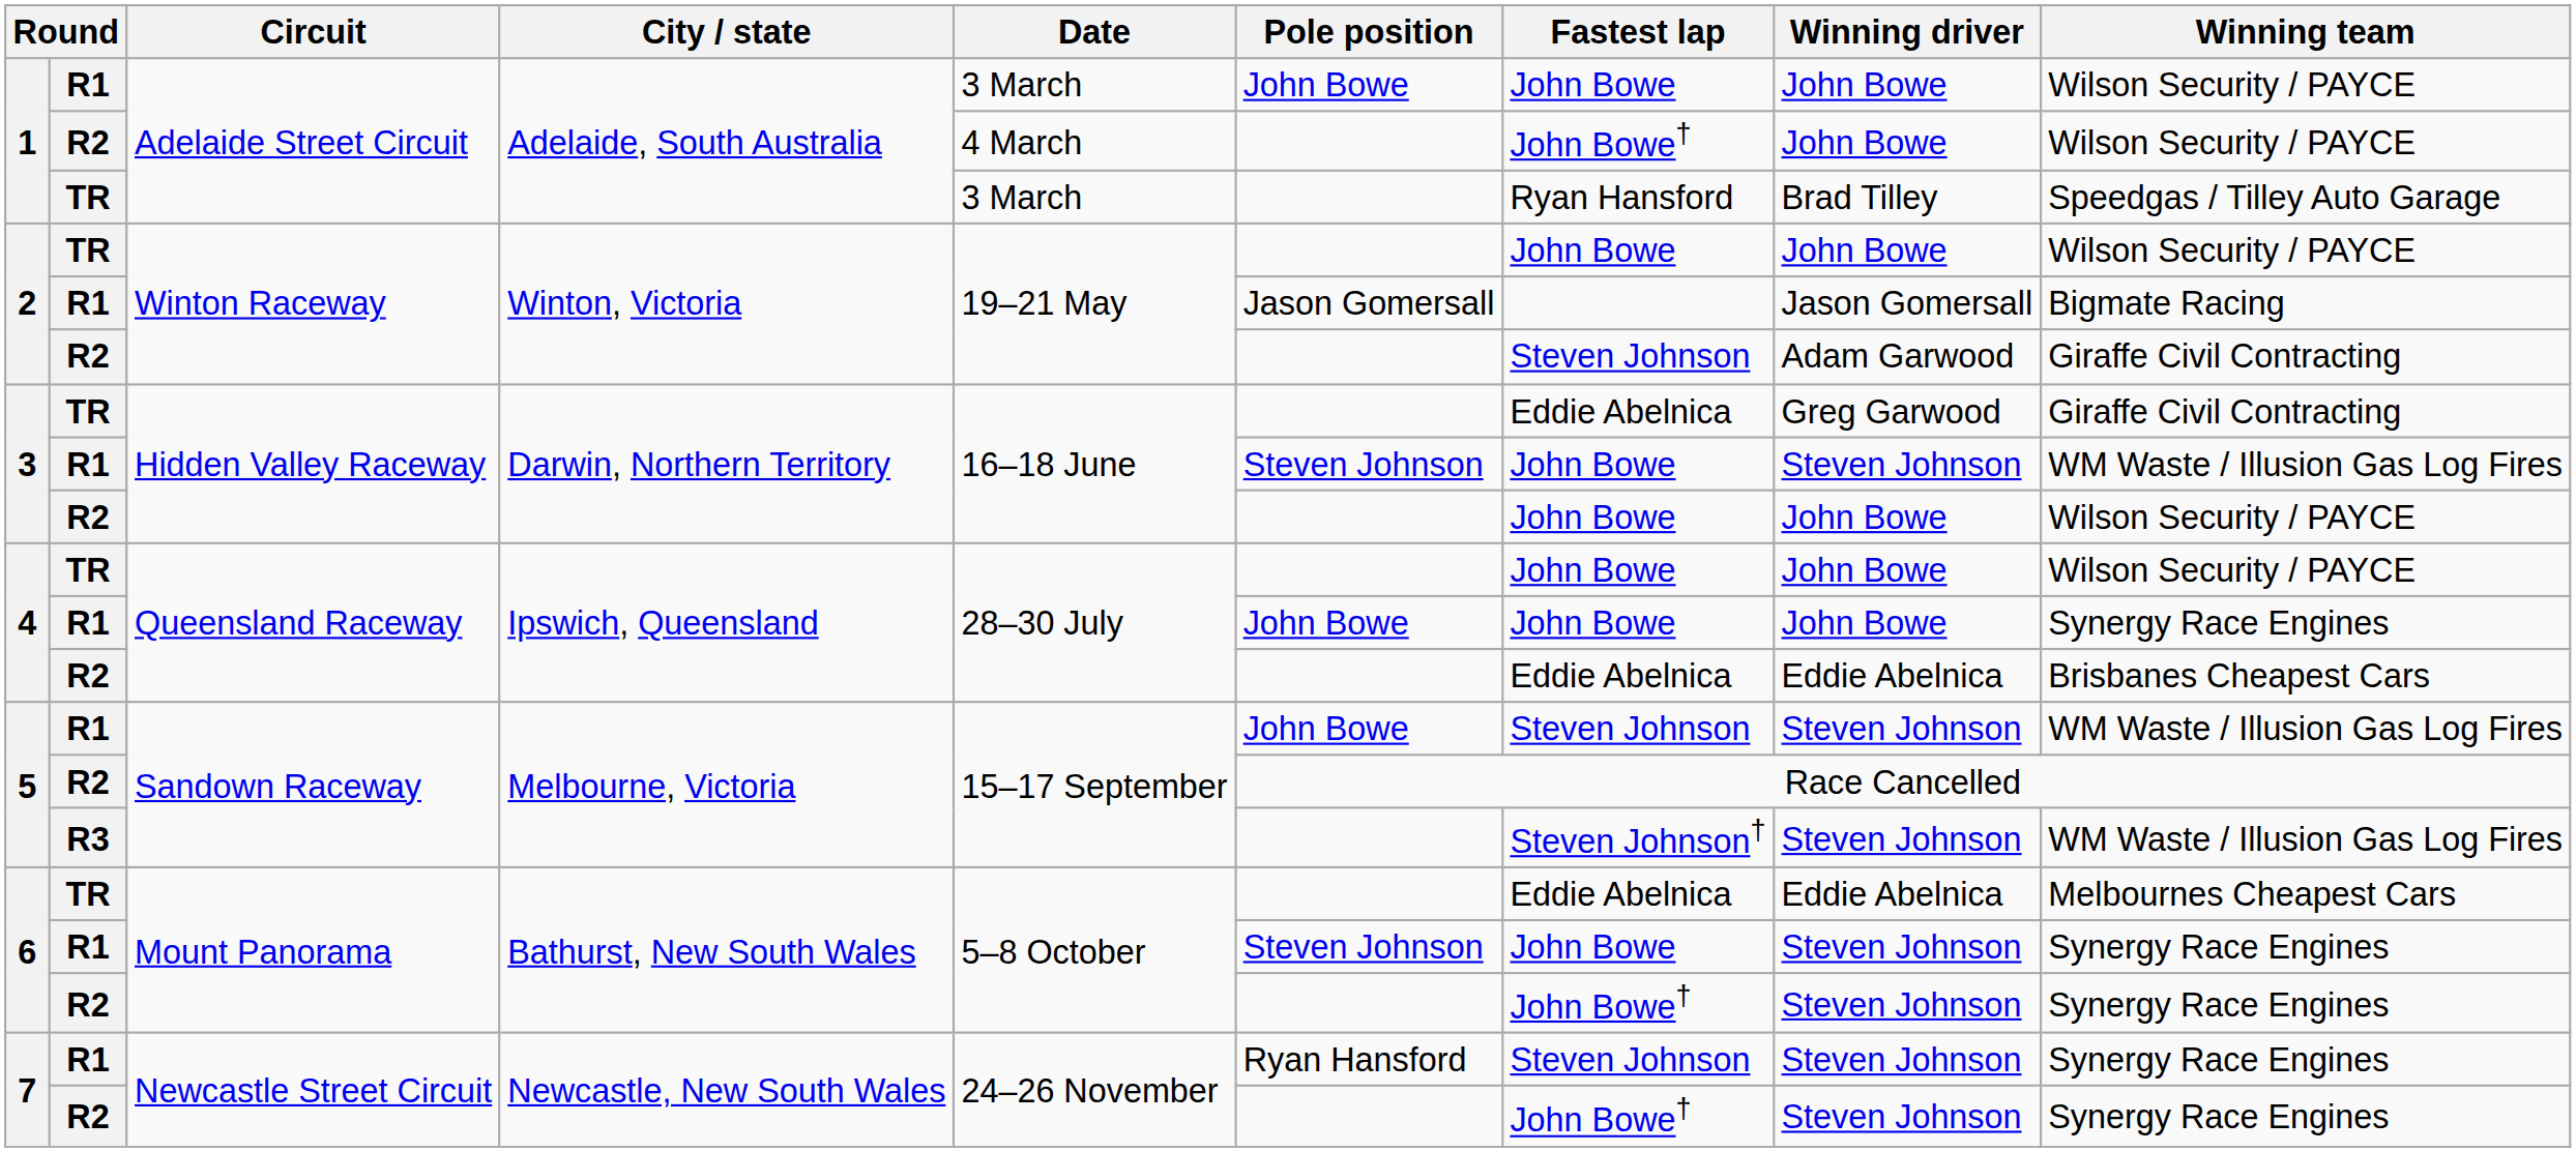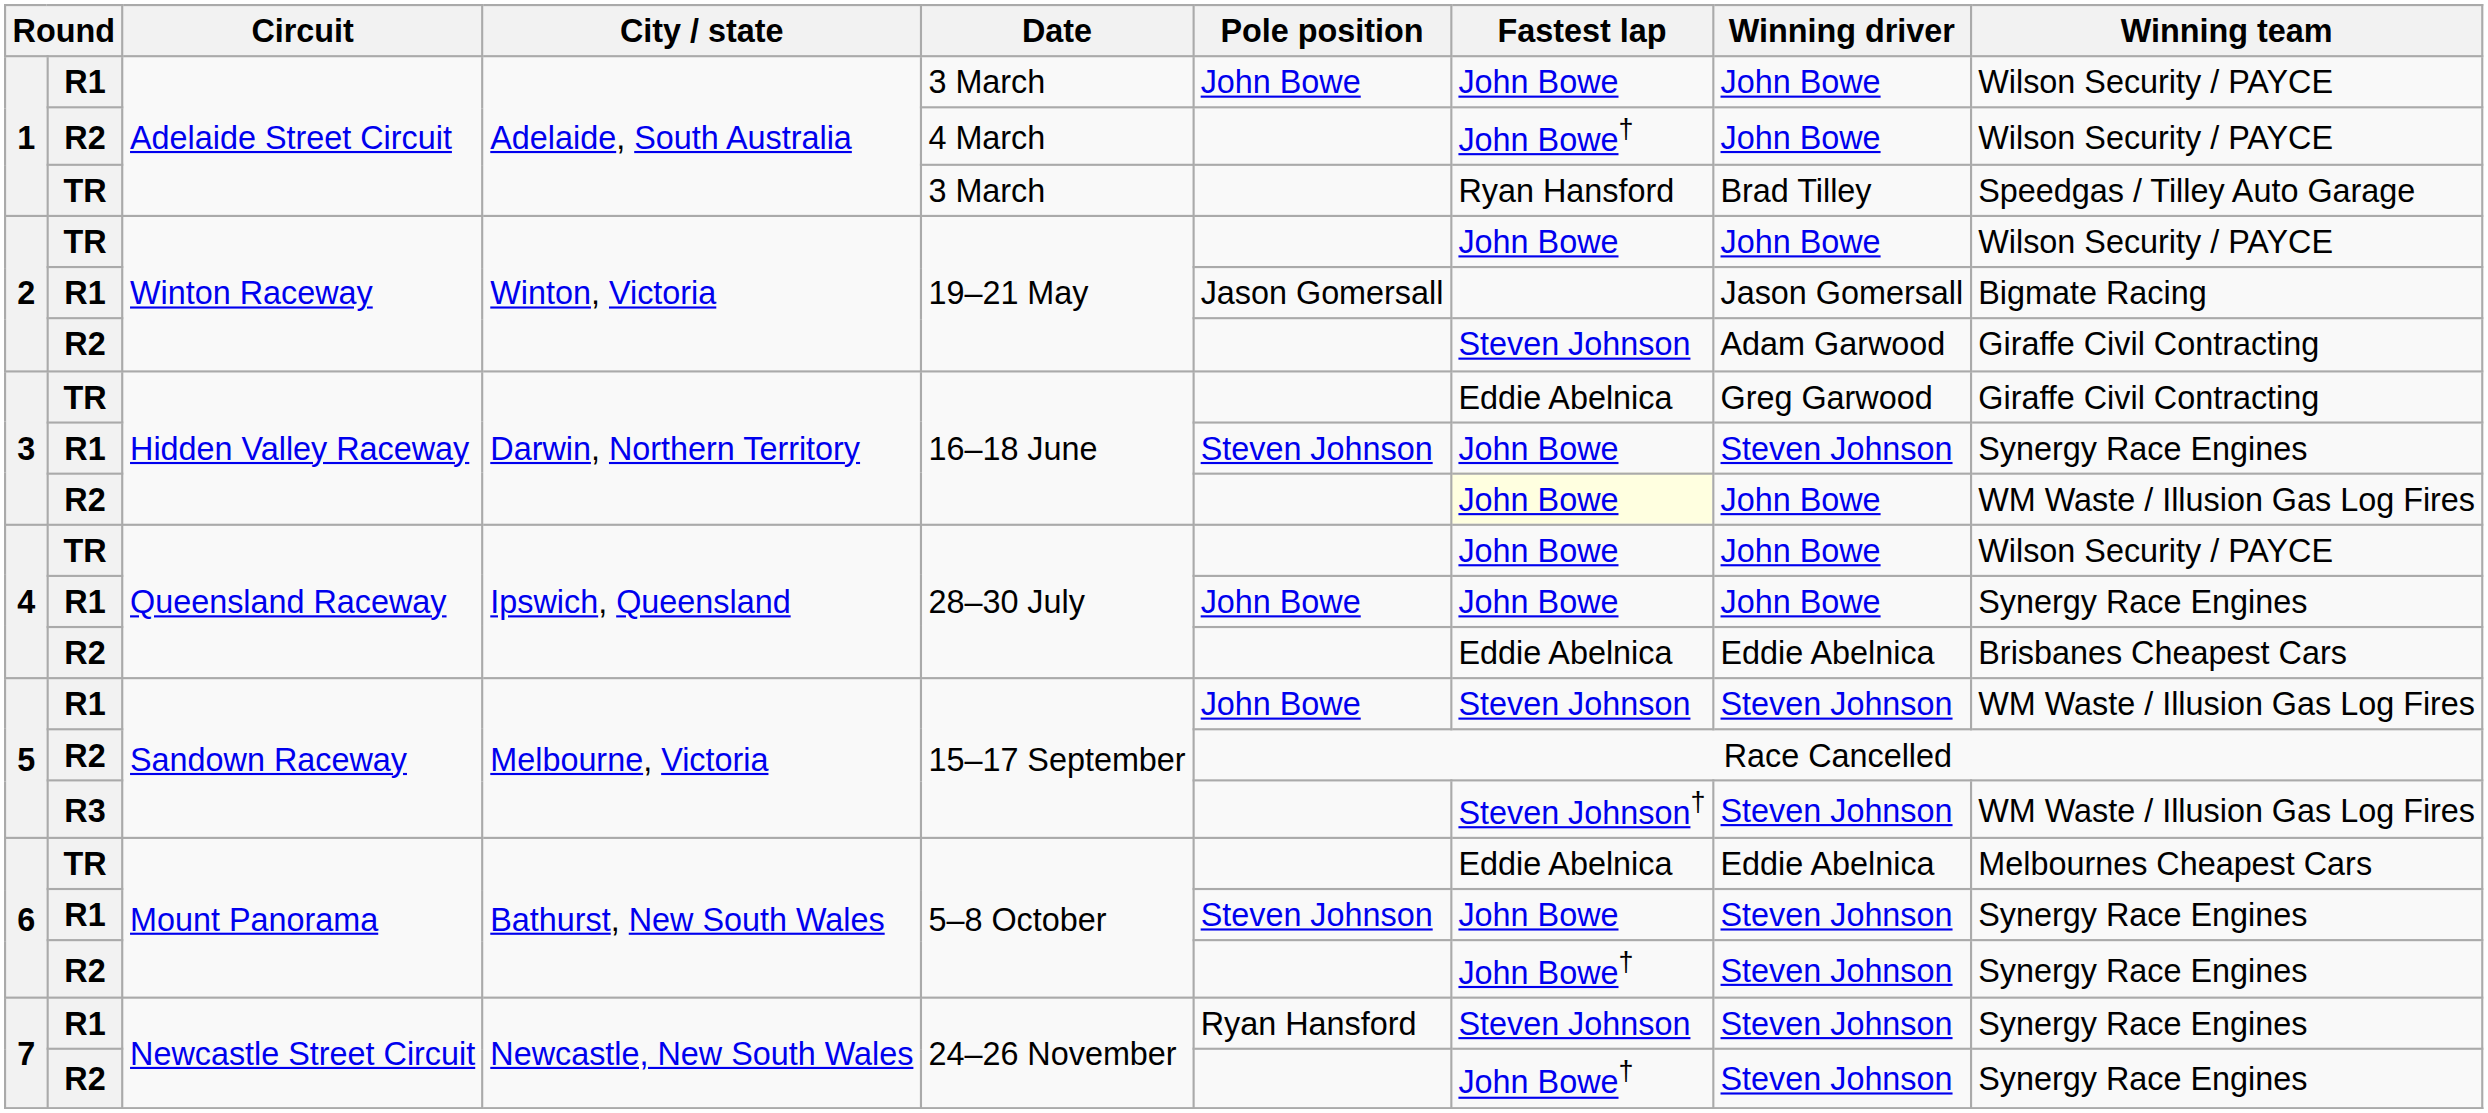3 / R1 | Winning team: WM Waste / Illusion Gas Log Fires -> Synergy Race Engines
3 / R2 | Fastest lap: no background -> lightyellow background
3 / R2 | Winning team: Wilson Security / PAYCE -> WM Waste / Illusion Gas Log Fires
